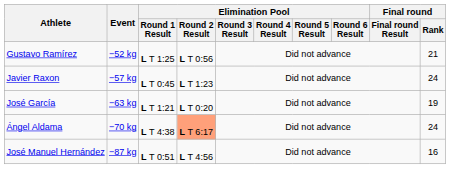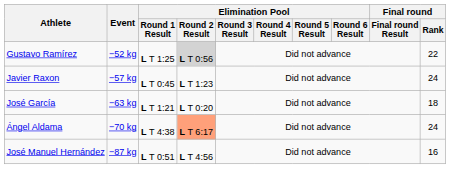Gustavo Ramírez | Elimination Pool / Round 2 Result: no background -> lightgrey background
Gustavo Ramírez | Final round / Rank: 21 -> 22
José García | Final round / Rank: 19 -> 18
